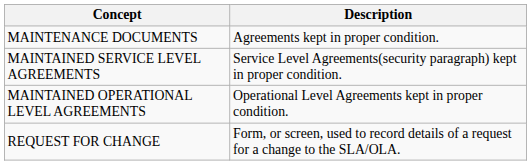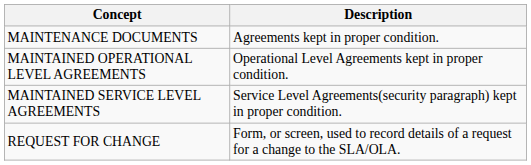rows swapped: MAINTAINED SERVICE LEVEL AGREEMENTS <-> MAINTAINED OPERATIONAL LEVEL AGREEMENTS
